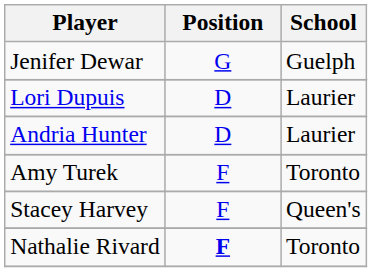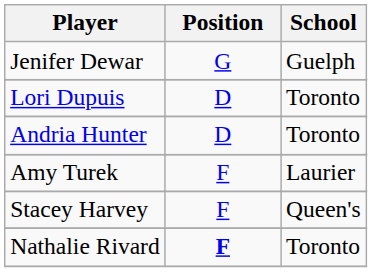Lori Dupuis | School: Laurier -> Toronto
Andria Hunter | School: Laurier -> Toronto
Amy Turek | School: Toronto -> Laurier
